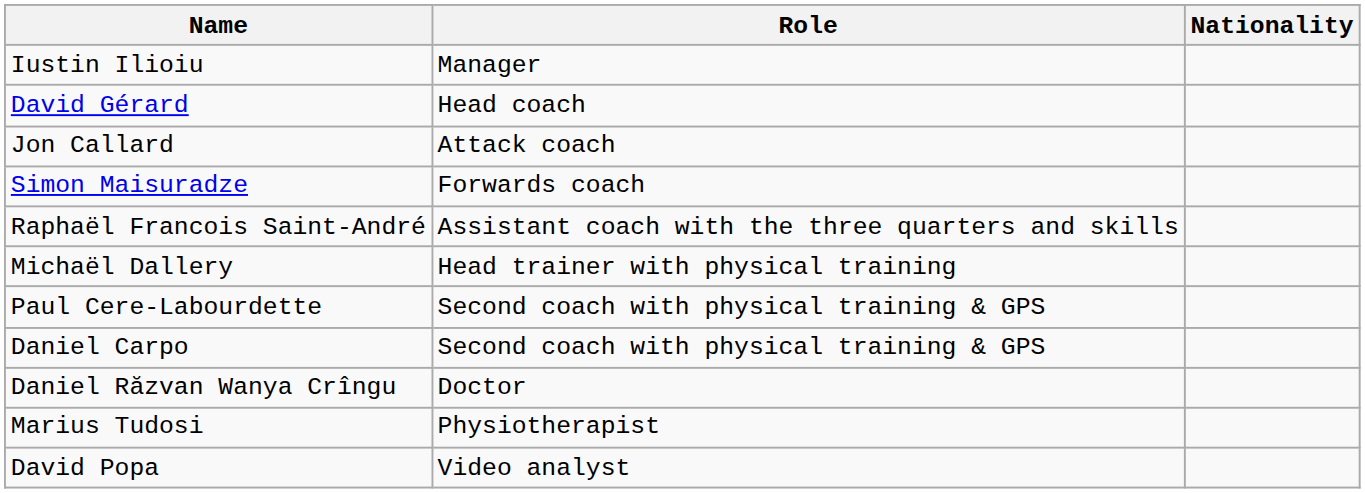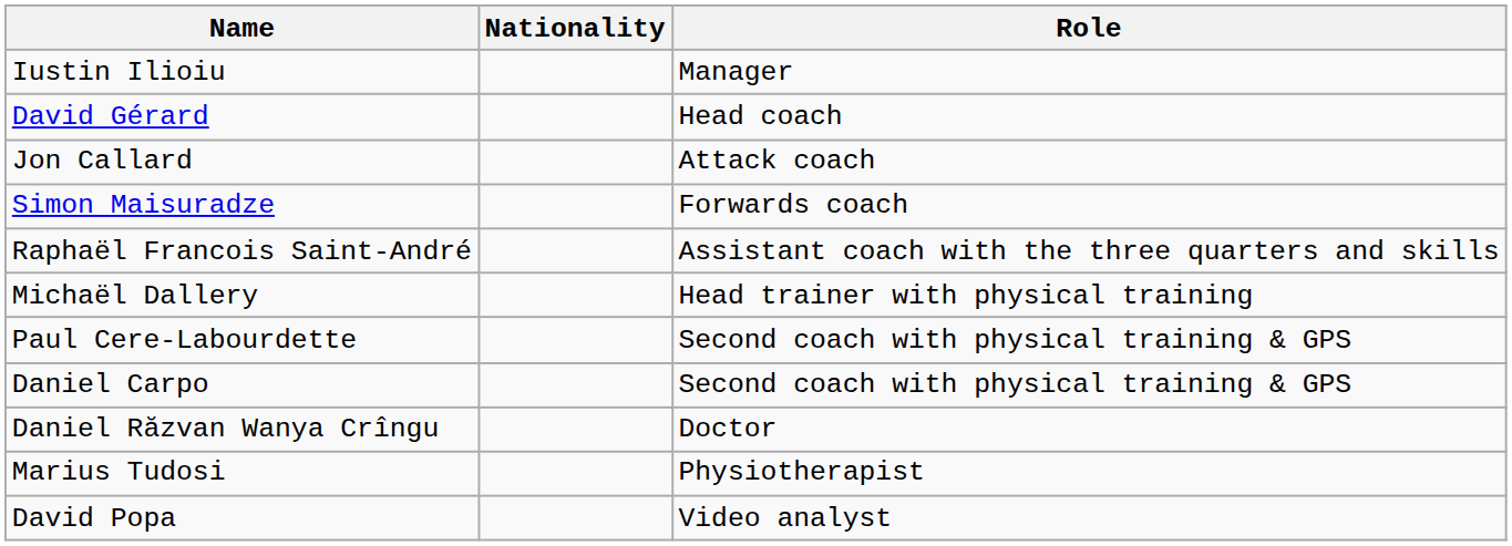columns swapped: Nationality <-> Role
